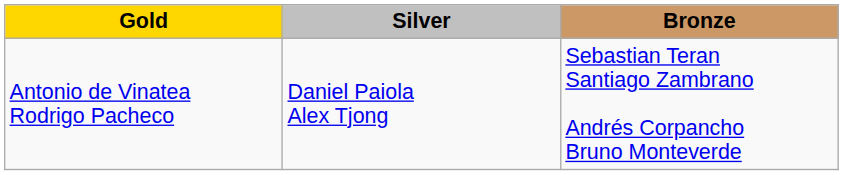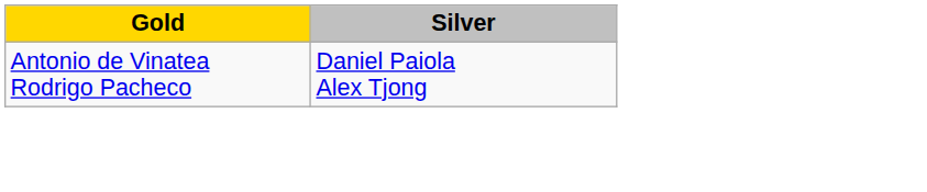- column: Bronze | Sebastian Teran Santiago Zambrano Andrés Corpancho Bruno Monteverde
